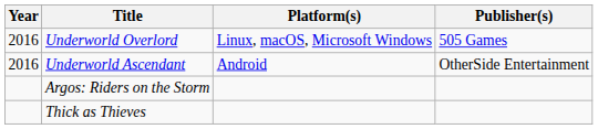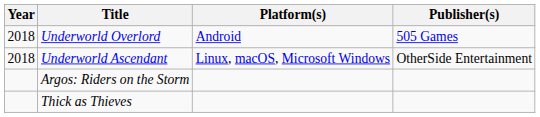Underworld Overlord | Year: 2016 -> 2018
Underworld Overlord | Platform(s): Linux, macOS, Microsoft Windows -> Android
Underworld Ascendant | Year: 2016 -> 2018
Underworld Ascendant | Platform(s): Android -> Linux, macOS, Microsoft Windows
